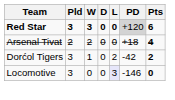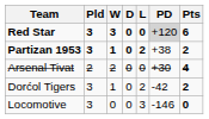+ row: Partizan 1953 | 3 | 1 | 0 | 2 | +38 | 2
Arsenal Tivat | PD: +18 -> +30
Locomotive | L: lavender background -> no background
